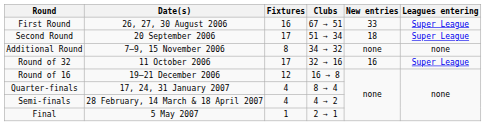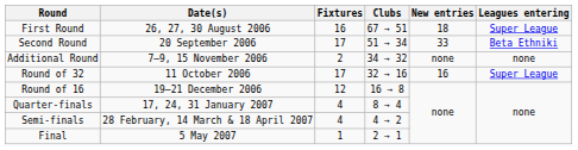First Round | New entries: 33 -> 18
Second Round | New entries: 18 -> 33
Second Round | Leagues entering: Super League -> Beta Ethniki
Additional Round | Fixtures: 8 -> 2
